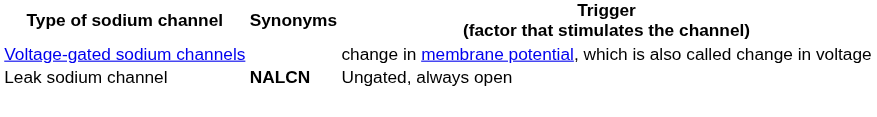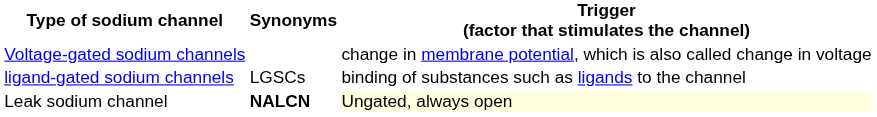+ row: ligand-gated sodium channels | LGSCs | binding of substances such as ligands to the channel
Leak sodium channel | Trigger (factor that stimulates the channel): no background -> lightyellow background
